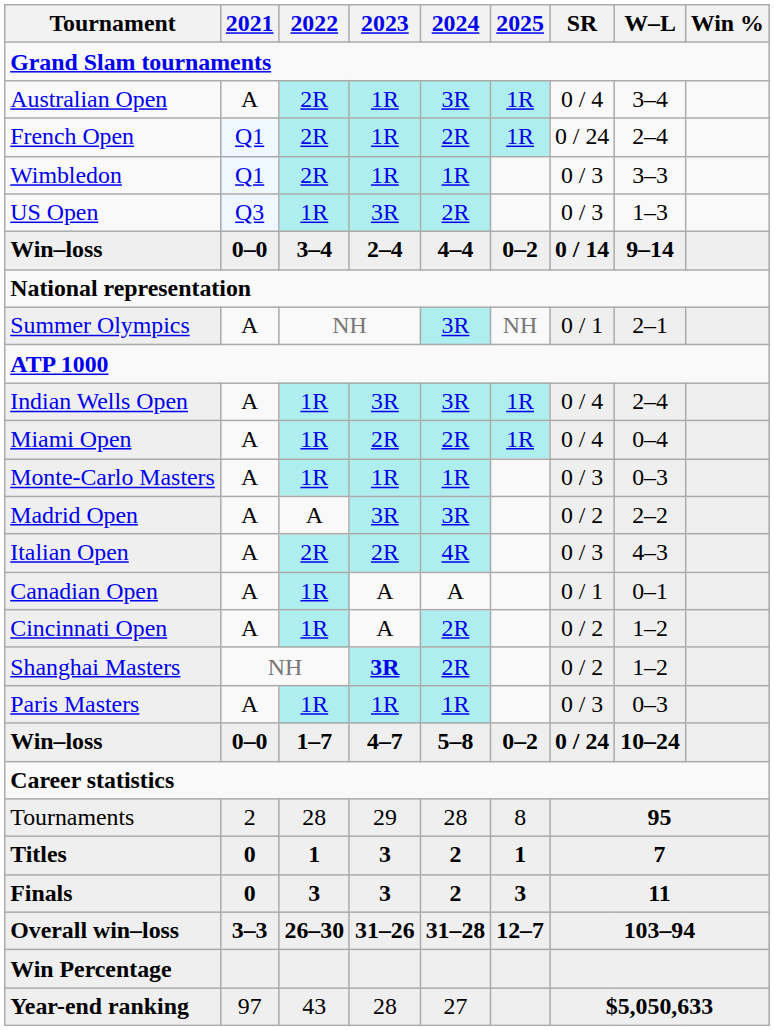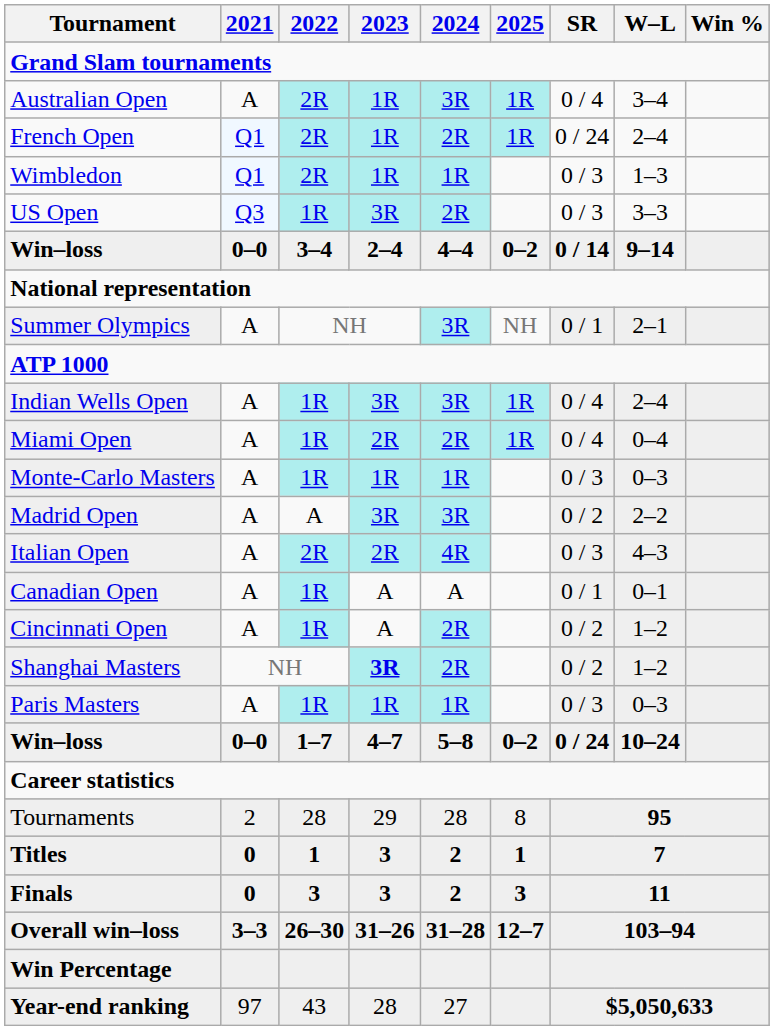Wimbledon | W–L: 3–3 -> 1–3
US Open | W–L: 1–3 -> 3–3
